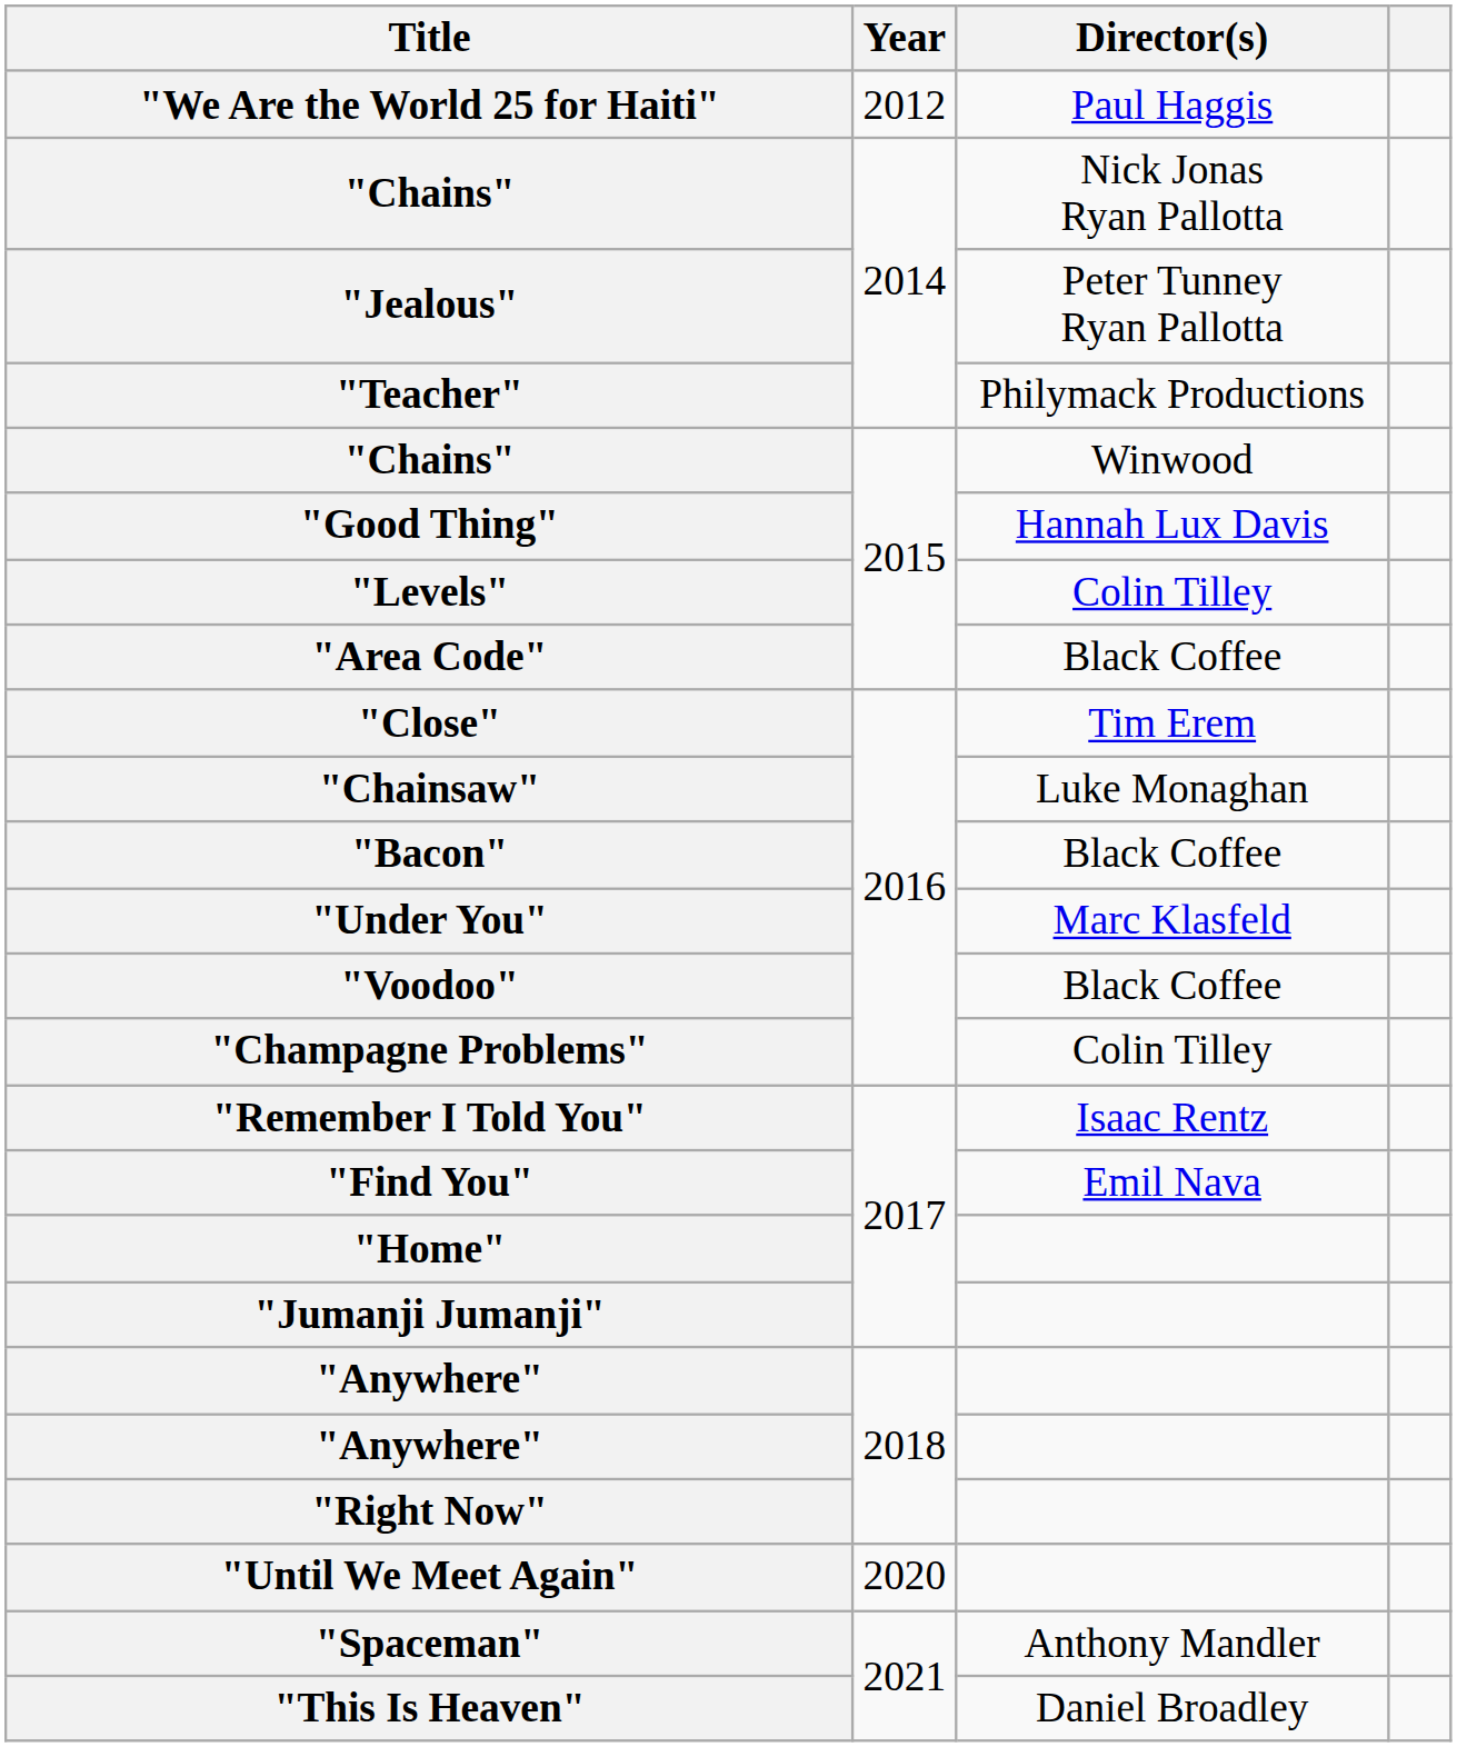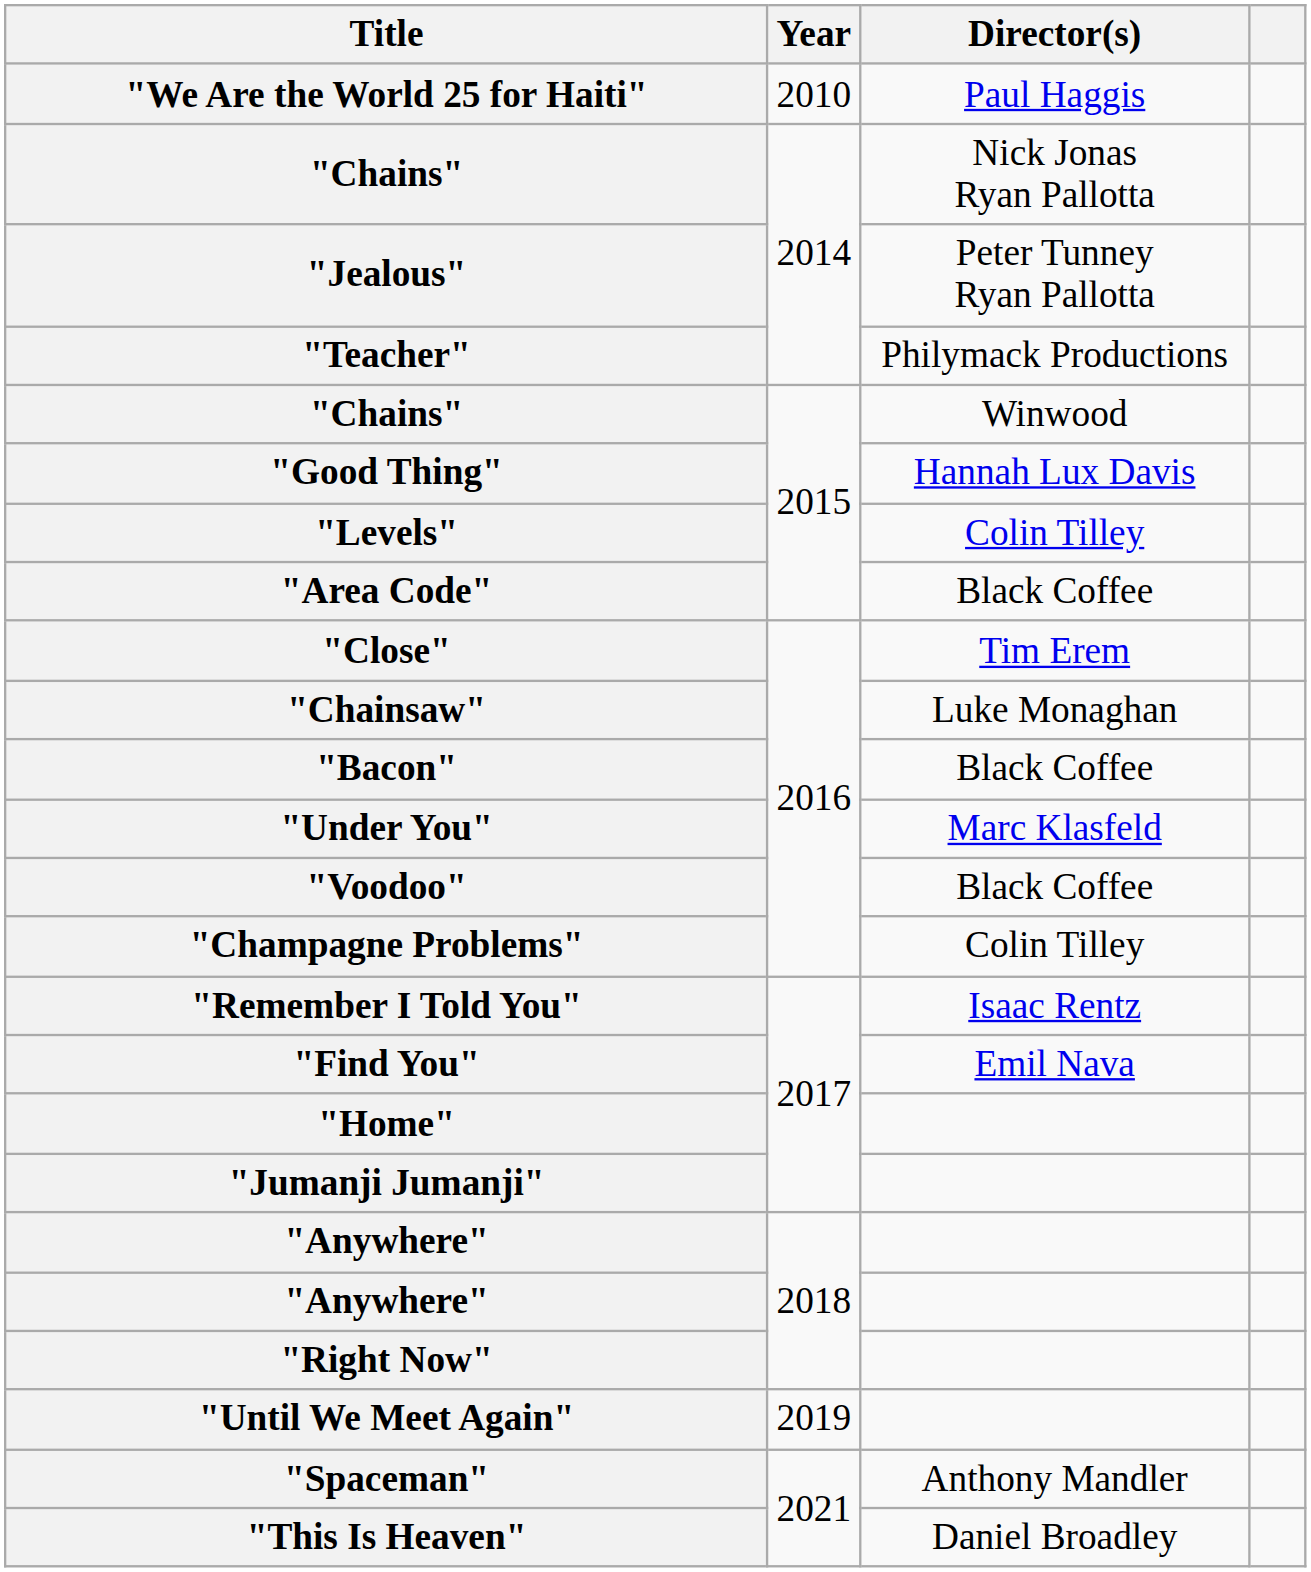"We Are the World 25 for Haiti" | Year: 2012 -> 2010
"Until We Meet Again" | Year: 2020 -> 2019
